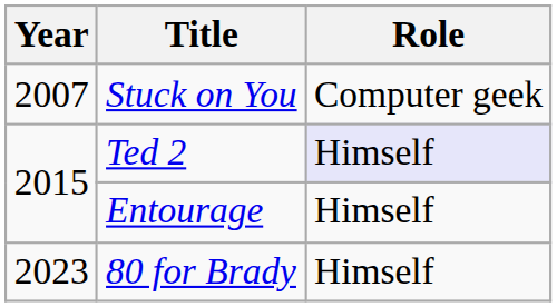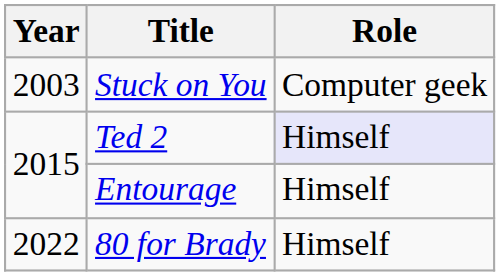Stuck on You | Year: 2007 -> 2003
80 for Brady | Year: 2023 -> 2022
